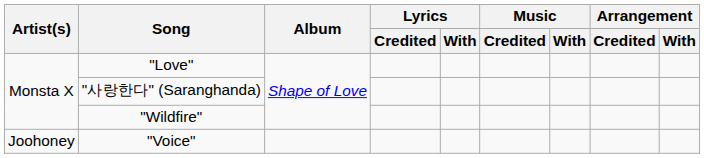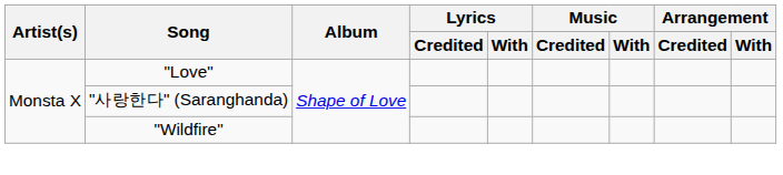- row: Joohoney | "Voice"
